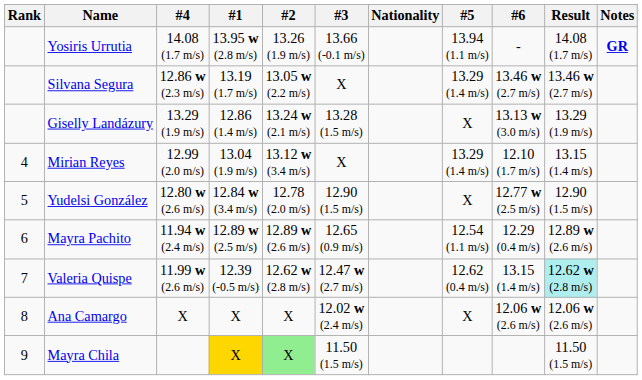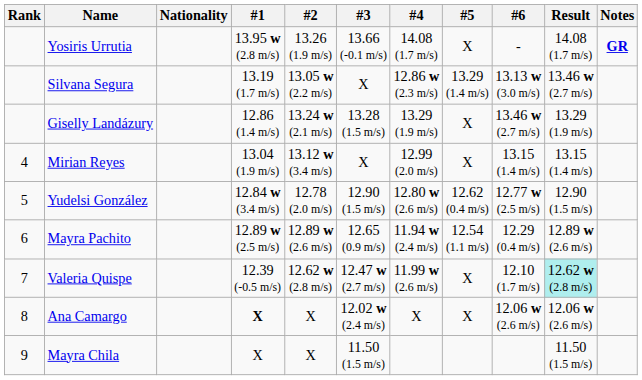columns swapped: Nationality <-> #4
Yosiris Urrutia | #5: 13.94 (1.1 m/s) -> X
Silvana Segura | #6: 13.46 w (2.7 m/s) -> 13.13 w (3.0 m/s)
Giselly Landázury | #6: 13.13 w (3.0 m/s) -> 13.46 w (2.7 m/s)
Mirian Reyes | #5: 13.29 (1.4 m/s) -> X
Mirian Reyes | #6: 12.10 (1.7 m/s) -> 13.15 (1.4 m/s)
Yudelsi González | #5: X -> 12.62 (0.4 m/s)
Valeria Quispe | #5: 12.62 (0.4 m/s) -> X
Valeria Quispe | #6: 13.15 (1.4 m/s) -> 12.10 (1.7 m/s)
Ana Camargo | #1: normal -> bold
Mayra Chila | #1: gold background -> no background
Mayra Chila | #2: lightgreen background -> no background
